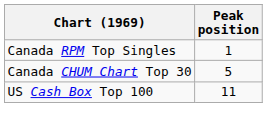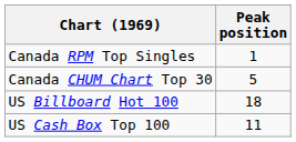+ row: US Billboard Hot 100 | 18
